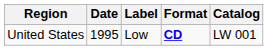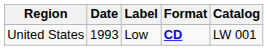United States | Date: 1995 -> 1993
